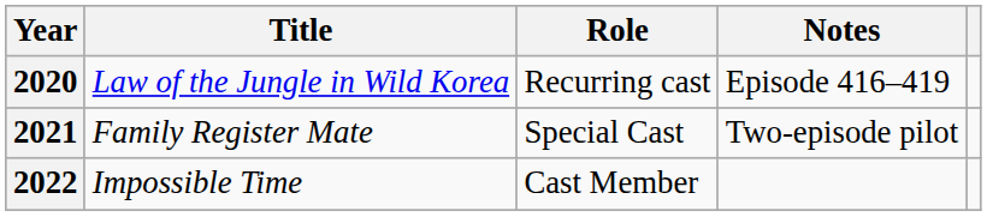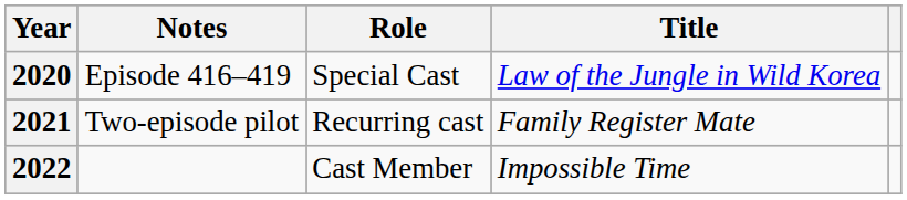columns swapped: Title <-> Notes
2020 | Role: Recurring cast -> Special Cast
2021 | Role: Special Cast -> Recurring cast
